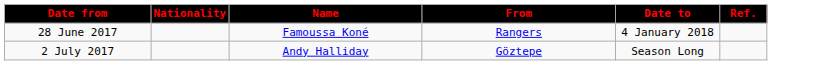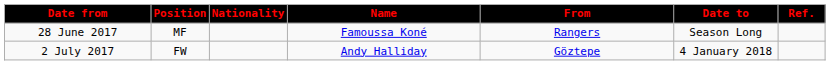+ column: Position | MF | FW
28 June 2017 | Date to: 4 January 2018 -> Season Long
2 July 2017 | Date to: Season Long -> 4 January 2018
